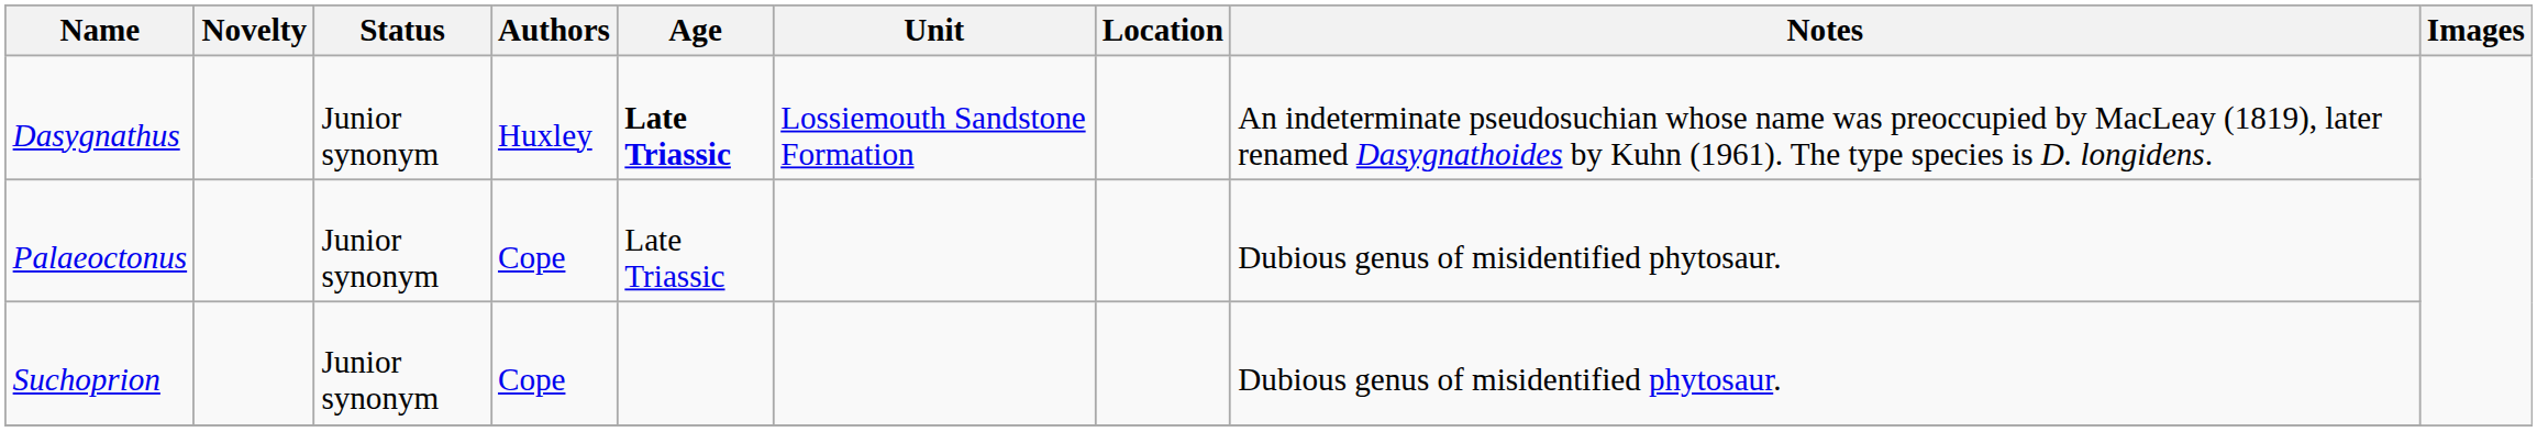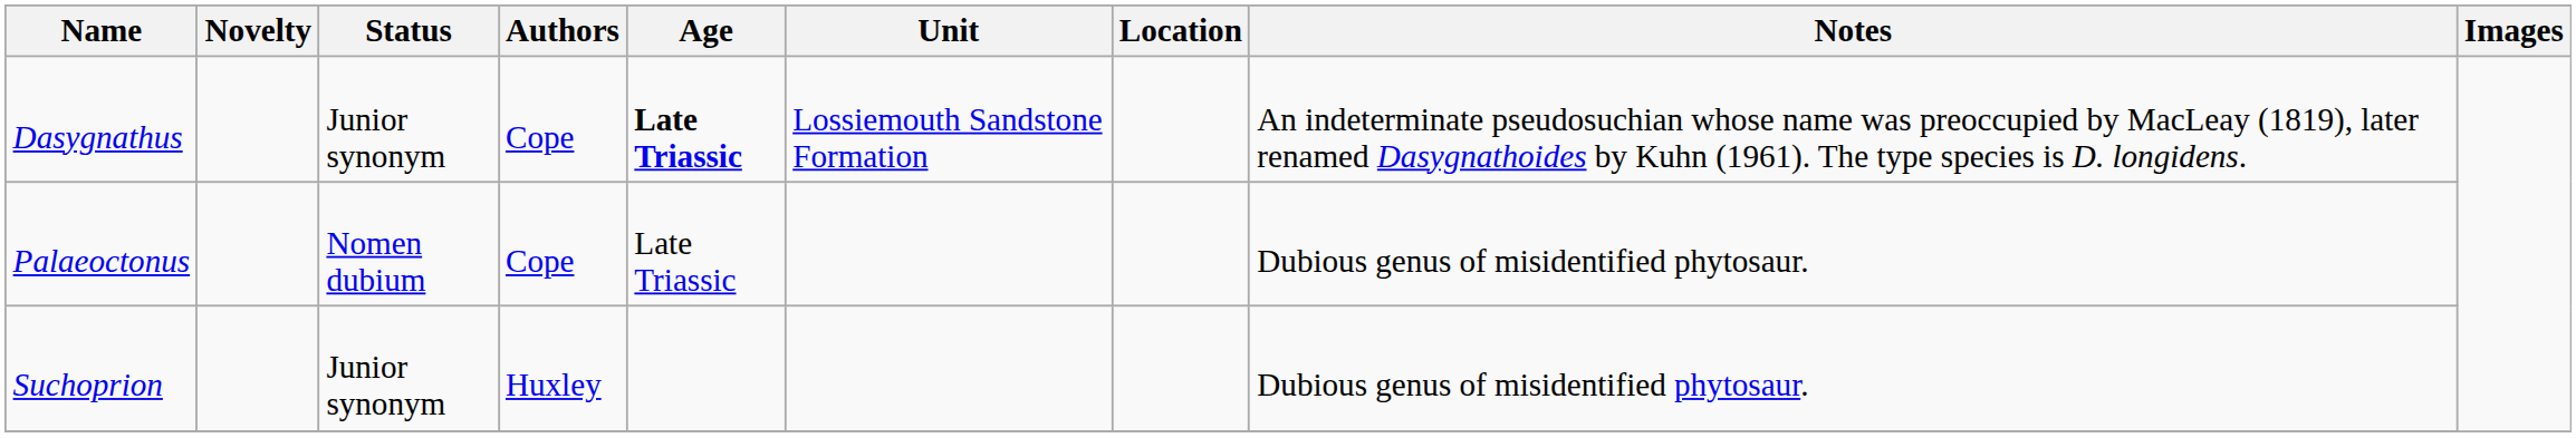Dasygnathus | Authors: Huxley -> Cope
Palaeoctonus | Status: Junior synonym -> Nomen dubium
Suchoprion | Authors: Cope -> Huxley
